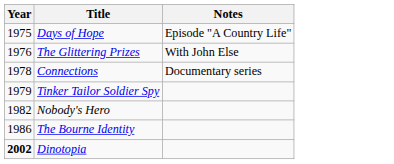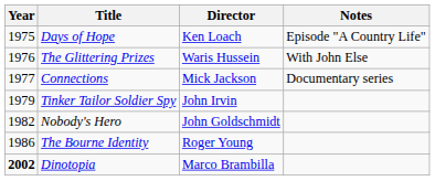+ column: Director | Ken Loach | Waris Hussein | Mick Jackson | John Irvin | John Goldschmidt | Roger Young | Marco Brambilla
Connections | Year: 1978 -> 1977
